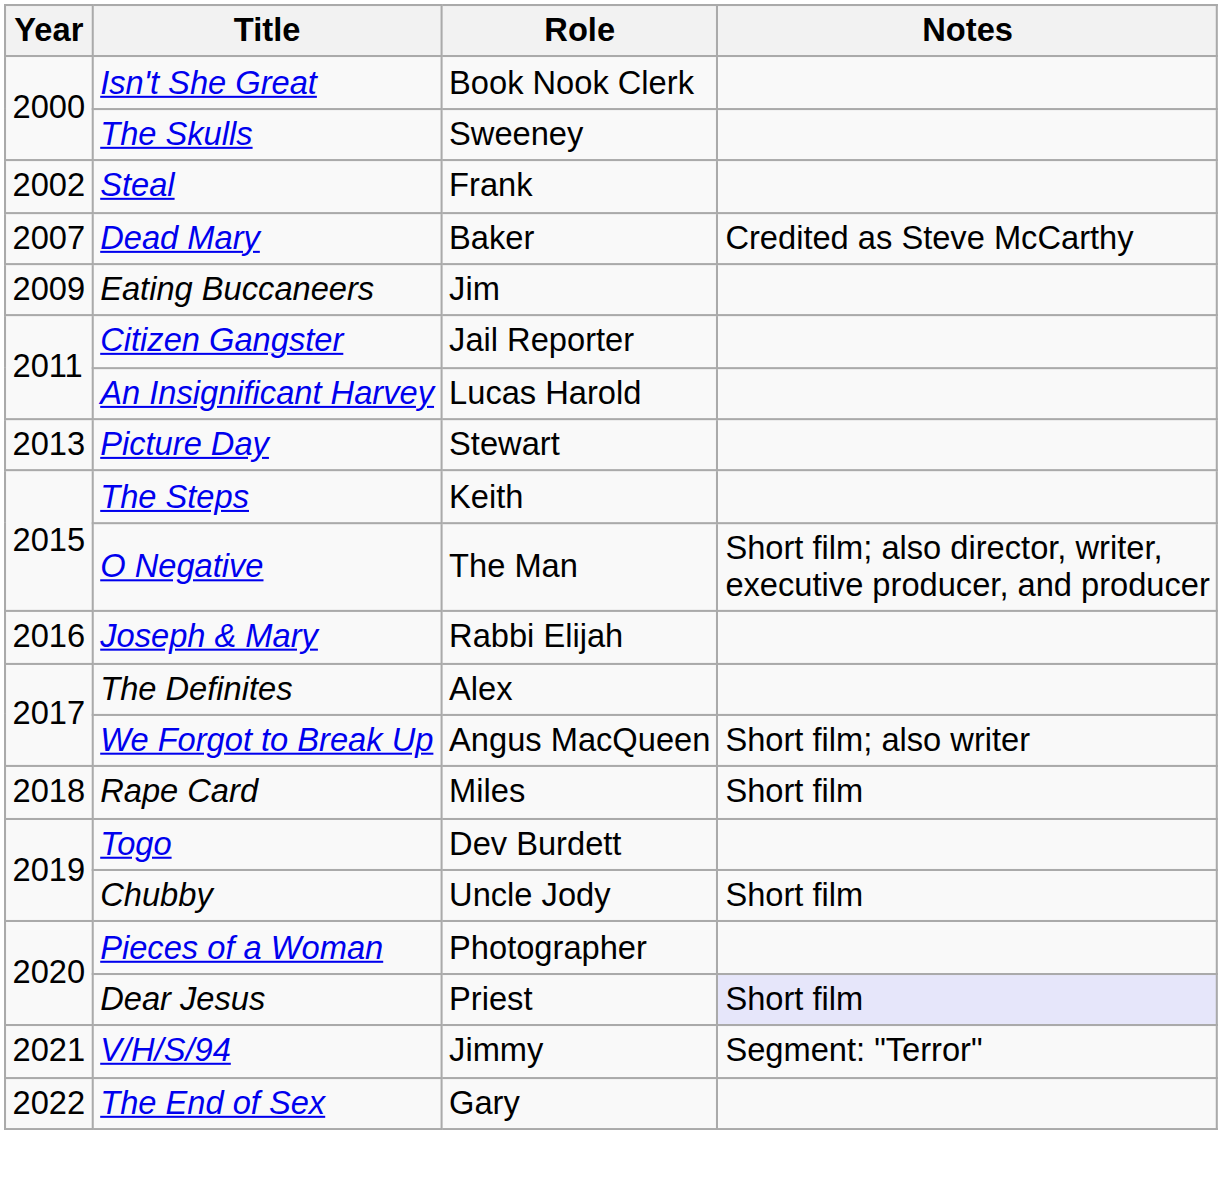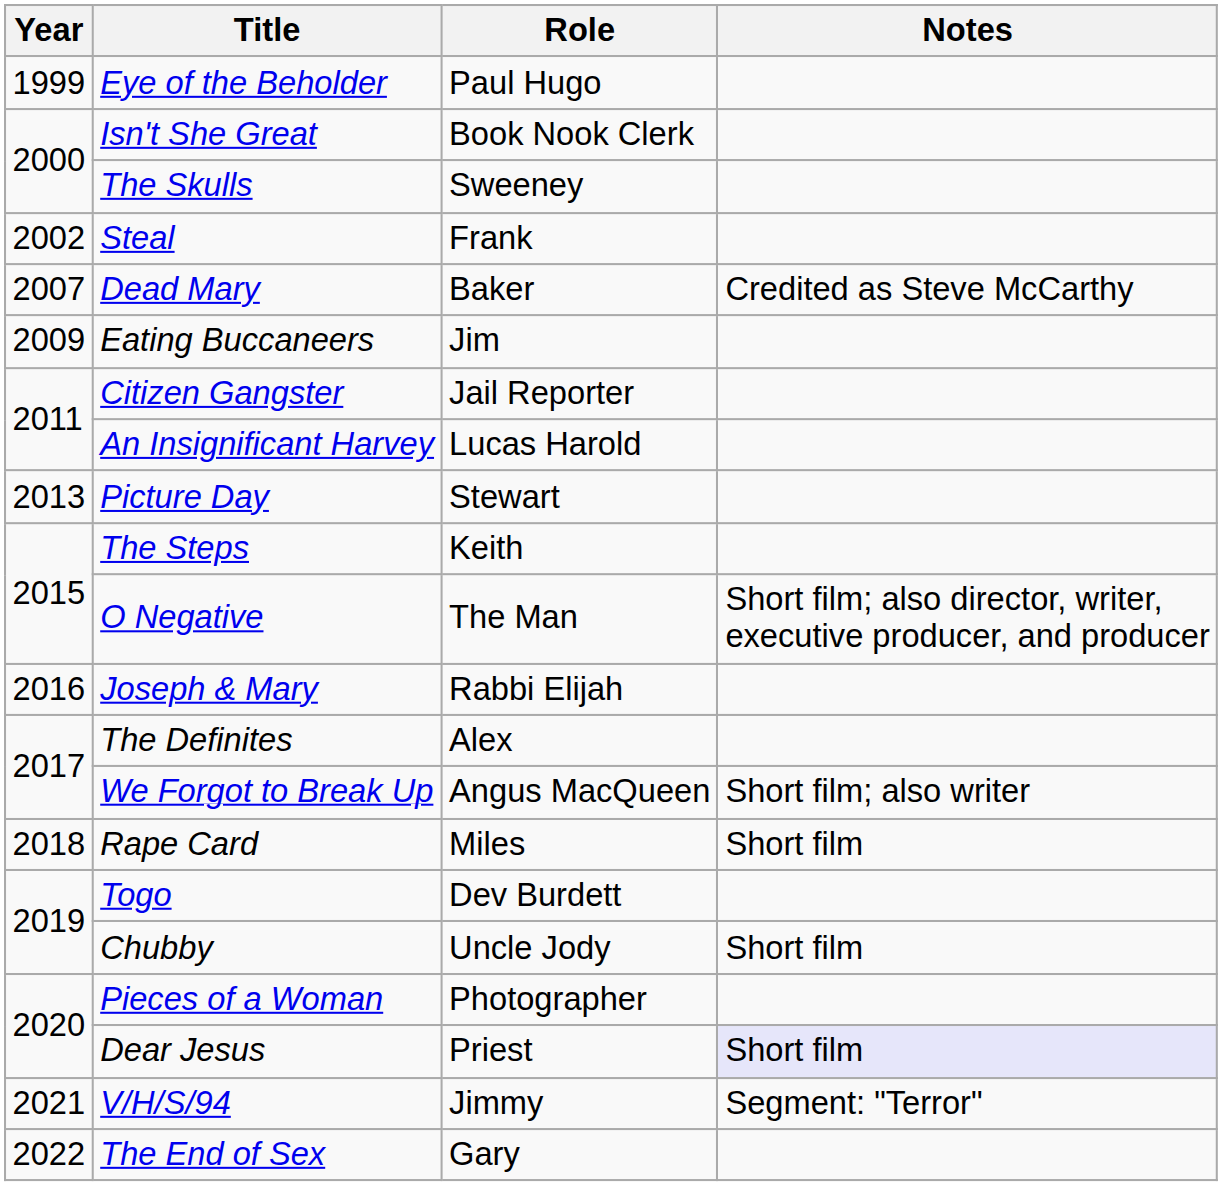+ row: 1999 | Eye of the Beholder | Paul Hugo
